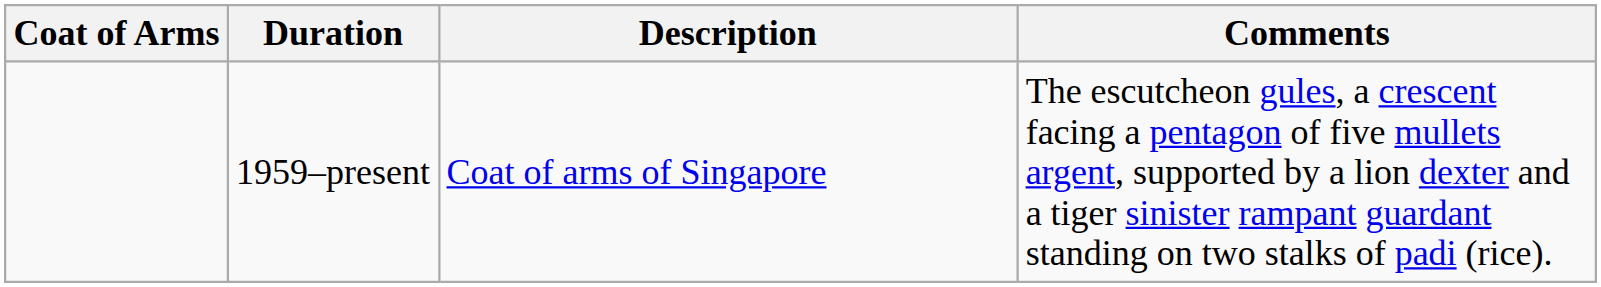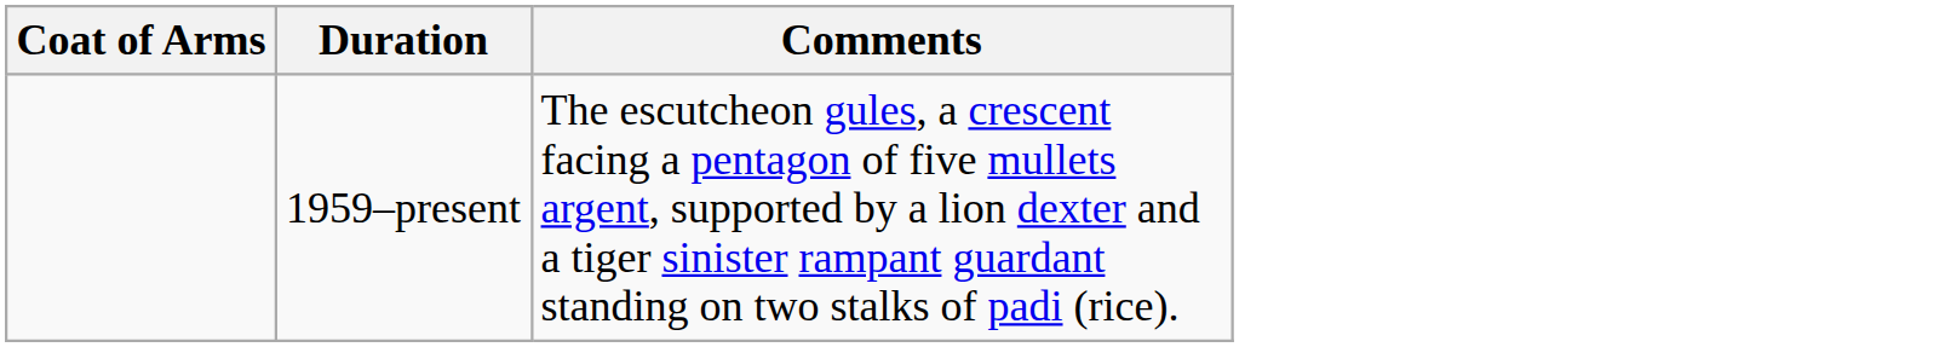- column: Description | Coat of arms of Singapore
